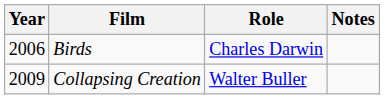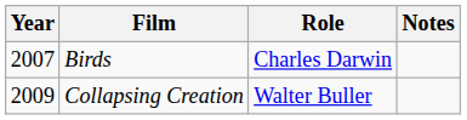Birds | Year: 2006 -> 2007
